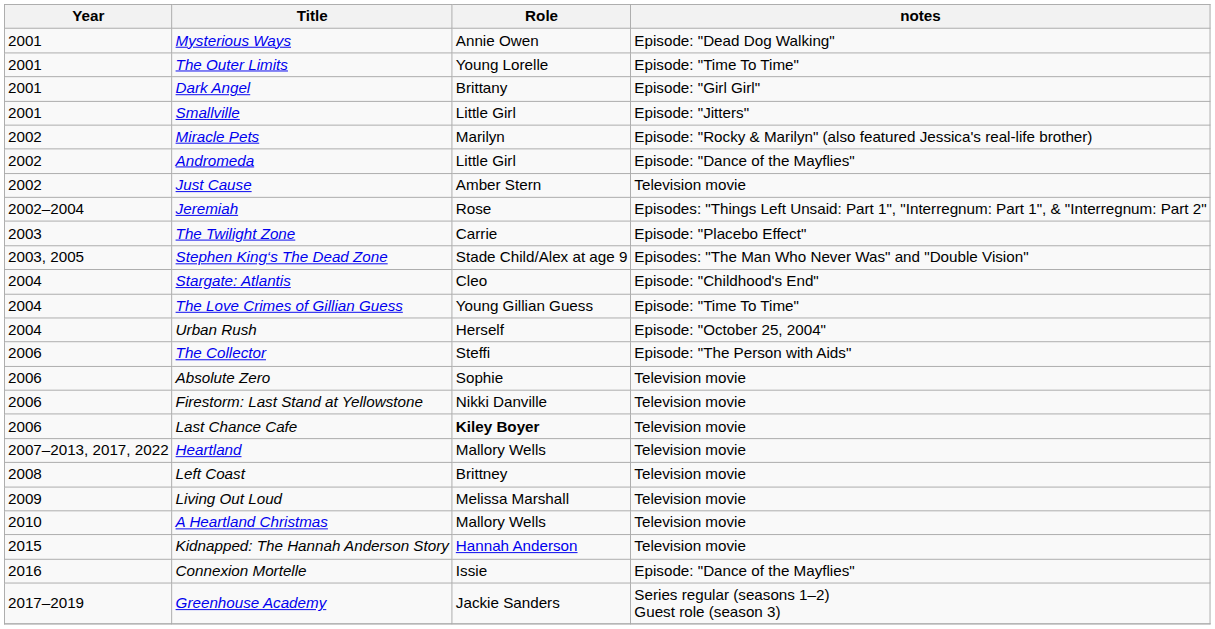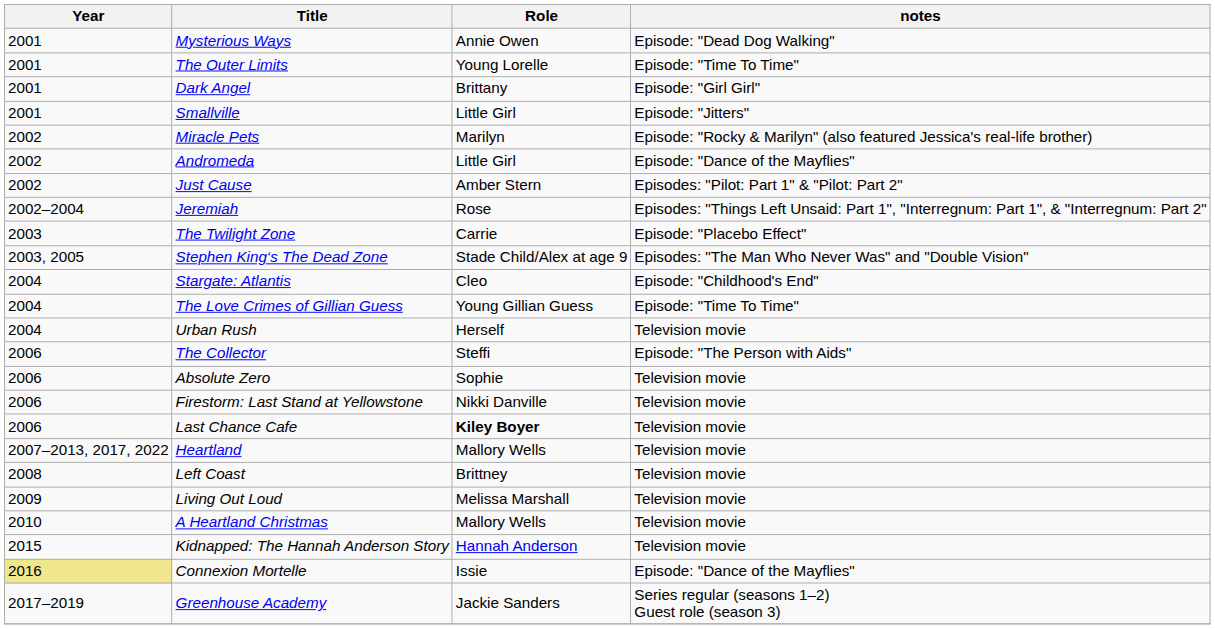Just Cause | notes: Television movie -> Episodes: "Pilot: Part 1" & "Pilot: Part 2"
Urban Rush | notes: Episode: "October 25, 2004" -> Television movie
Connexion Mortelle | Year: no background -> khaki background
